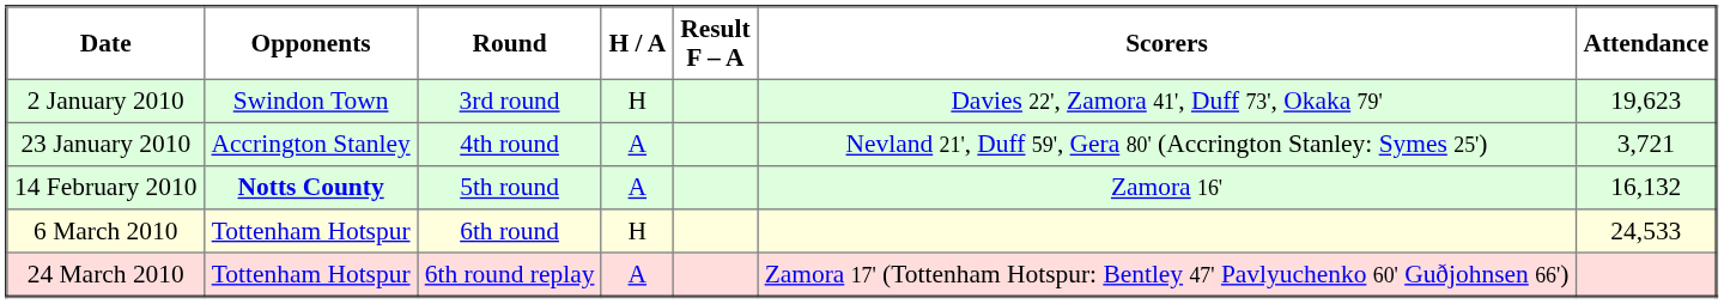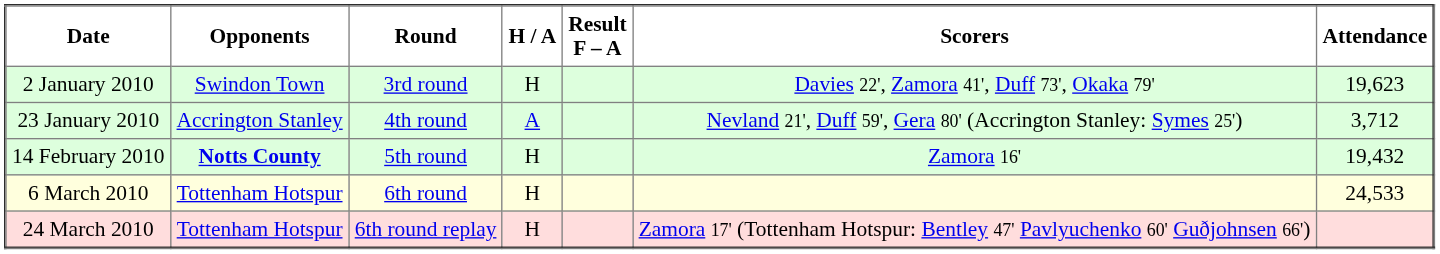23 January 2010 | Attendance: 3,721 -> 3,712
14 February 2010 | H / A: A -> H
14 February 2010 | Attendance: 16,132 -> 19,432
24 March 2010 | H / A: A -> H
